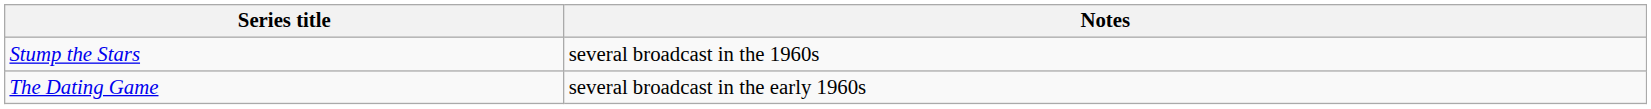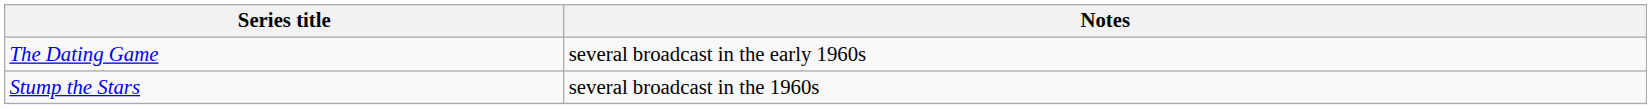rows swapped: The Dating Game <-> Stump the Stars
